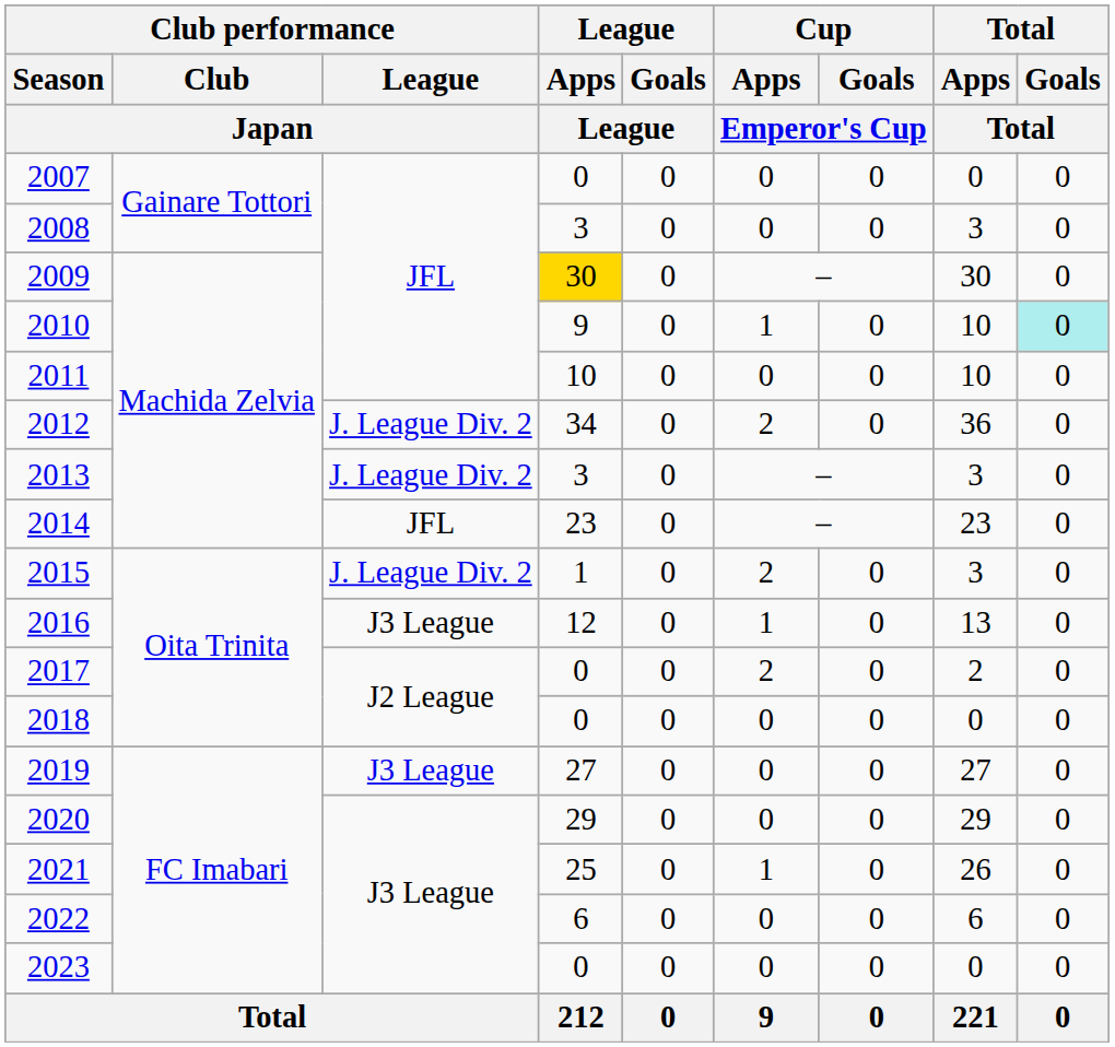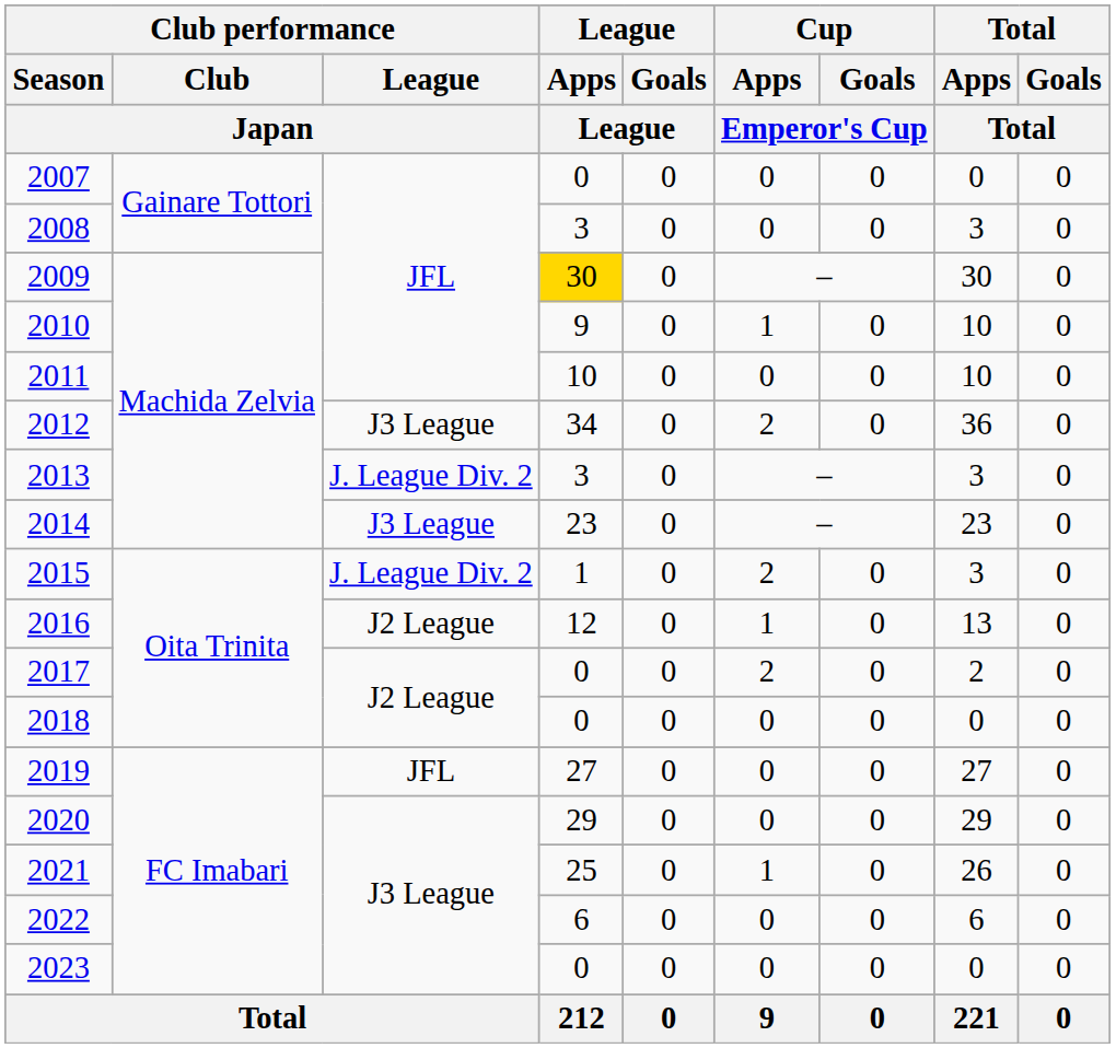2010 | Total / Goals / Total: paleturquoise background -> no background
2012 | Club performance / League / Japan: J. League Div. 2 -> J3 League
2014 | Club performance / League / Japan: JFL -> J3 League
2016 | Club performance / League / Japan: J3 League -> J2 League
2019 | Club performance / League / Japan: J3 League -> JFL
